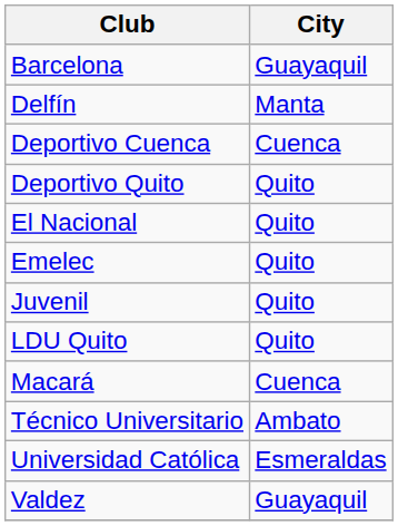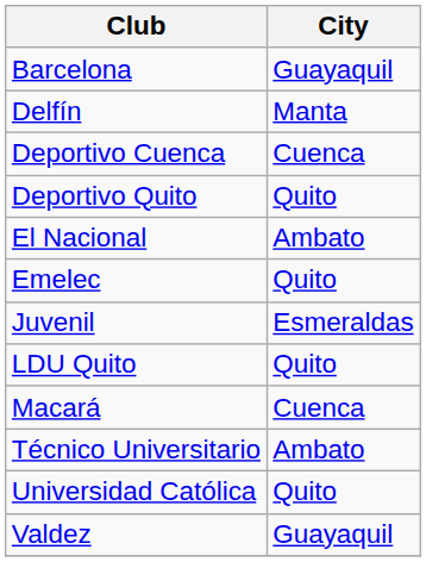El Nacional | City: Quito -> Ambato
Juvenil | City: Quito -> Esmeraldas
Universidad Católica | City: Esmeraldas -> Quito
